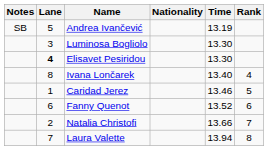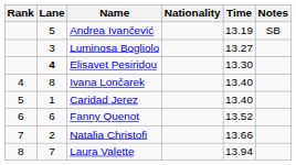columns swapped: Rank <-> Notes
Luminosa Bogliolo | Time: 13.30 -> 13.27
Caridad Jerez | Time: 13.46 -> 13.40
